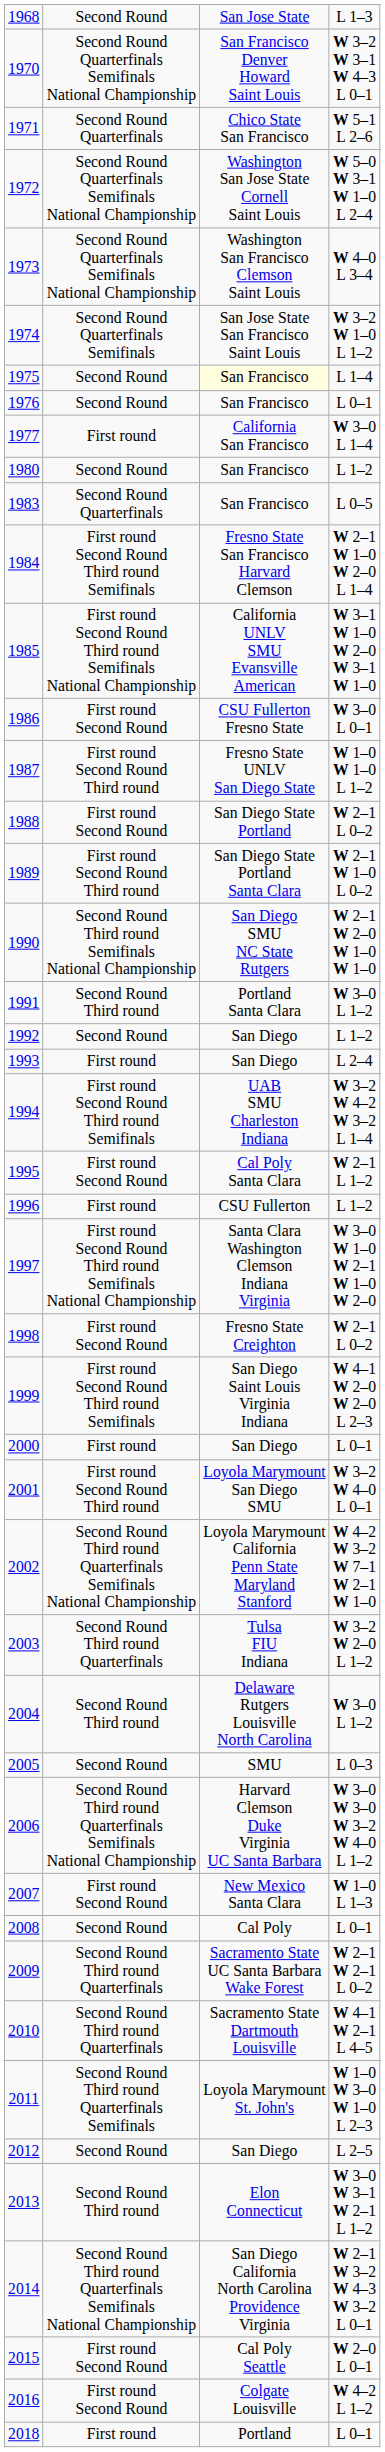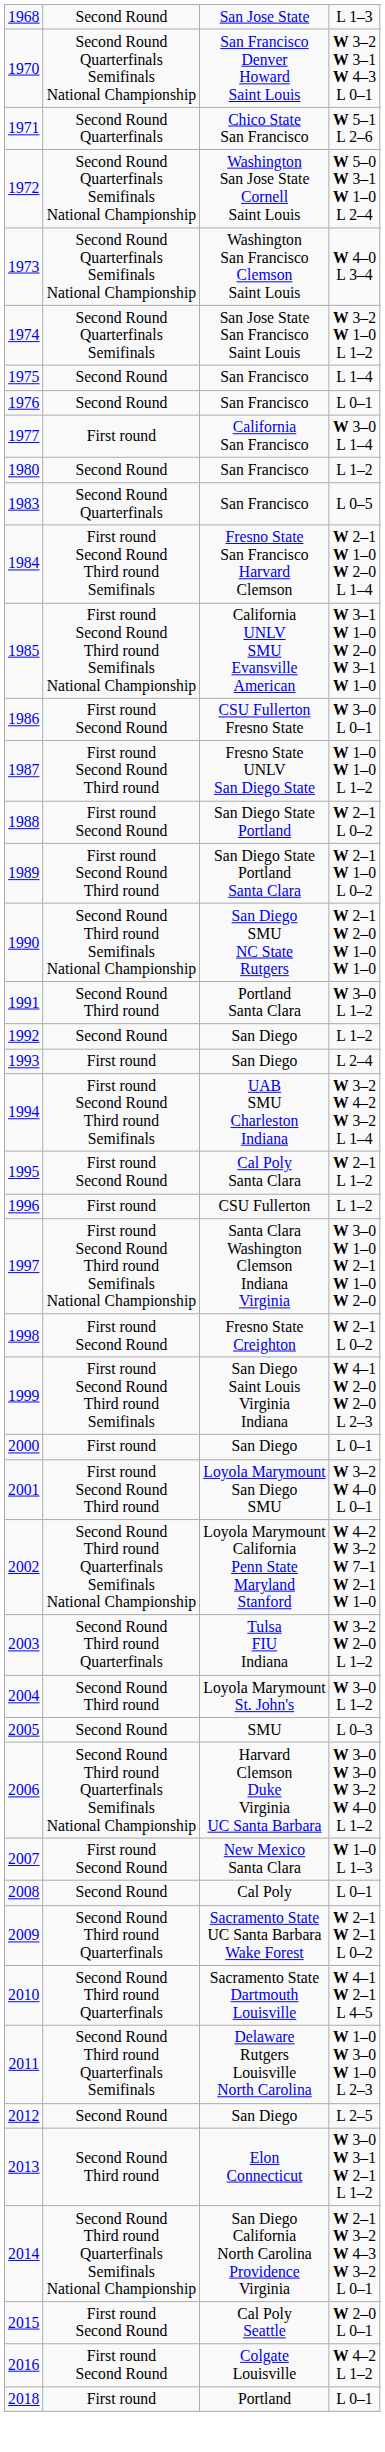1975 | column 3: lightyellow background -> no background
2004 | column 3: Delaware Rutgers Louisville North Carolina -> Loyola Marymount St. John's
2011 | column 3: Loyola Marymount St. John's -> Delaware Rutgers Louisville North Carolina
